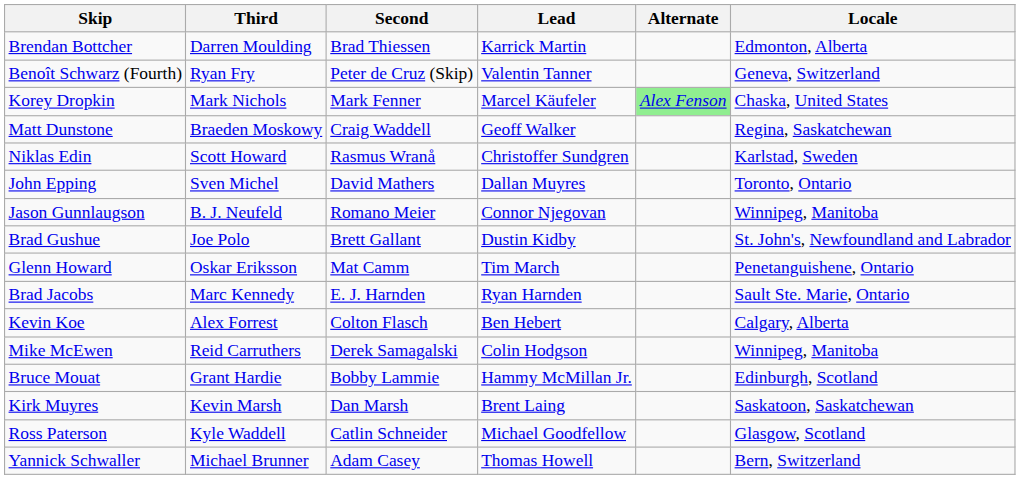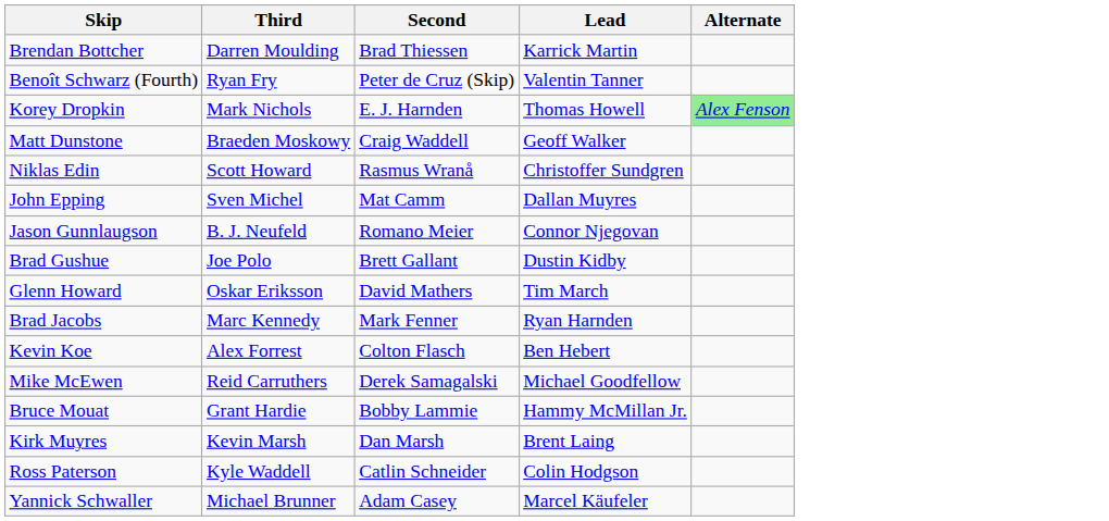- column: Locale | Edmonton, Alberta | Geneva, Switzerland | Chaska, United States | Regina, Saskatchewan | Karlstad, Sweden | Toronto, Ontario | Winnipeg, Manitoba | St. John's, Newfoundland and Labrador | Penetanguishene, Ontario | Sault Ste. Marie, Ontario | Calgary, Alberta | Winnipeg, Manitoba | Edinburgh, Scotland | Saskatoon, Saskatchewan | Glasgow, Scotland | Bern, Switzerland
Korey Dropkin | Second: Mark Fenner -> E. J. Harnden
Korey Dropkin | Lead: Marcel Käufeler -> Thomas Howell
John Epping | Second: David Mathers -> Mat Camm
Glenn Howard | Second: Mat Camm -> David Mathers
Brad Jacobs | Second: E. J. Harnden -> Mark Fenner
Mike McEwen | Lead: Colin Hodgson -> Michael Goodfellow
Ross Paterson | Lead: Michael Goodfellow -> Colin Hodgson
Yannick Schwaller | Lead: Thomas Howell -> Marcel Käufeler
